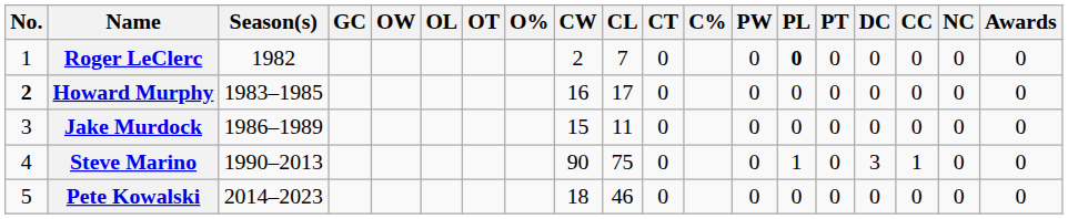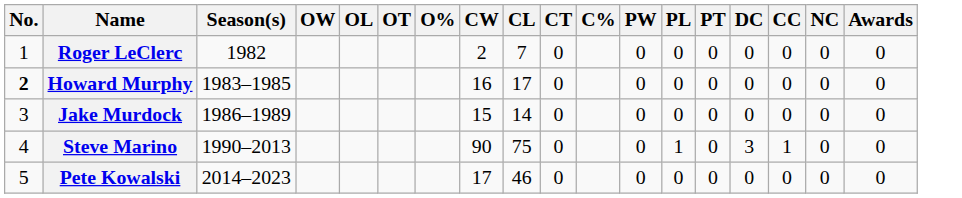- column: GC
Roger LeClerc | PL: bold -> normal
Jake Murdock | CL: 11 -> 14
Pete Kowalski | CW: 18 -> 17
